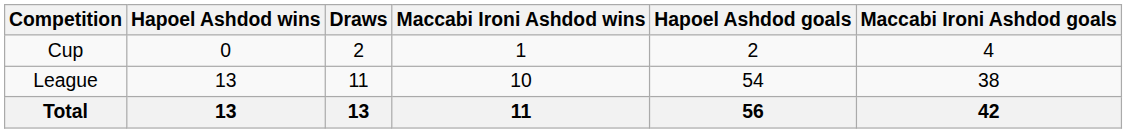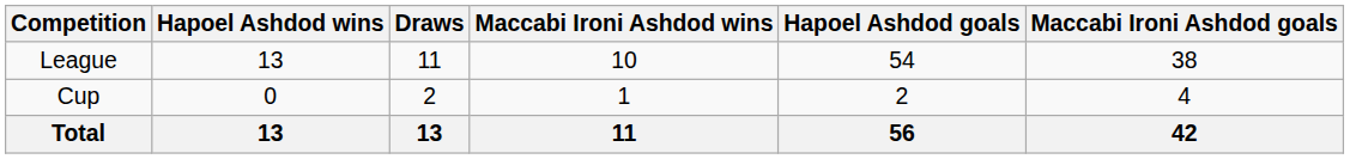rows swapped: League <-> Cup
